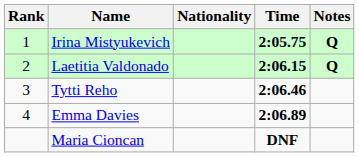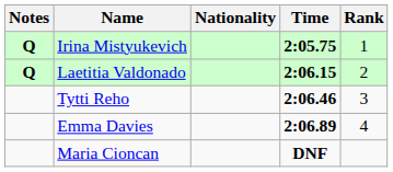columns swapped: Rank <-> Notes
